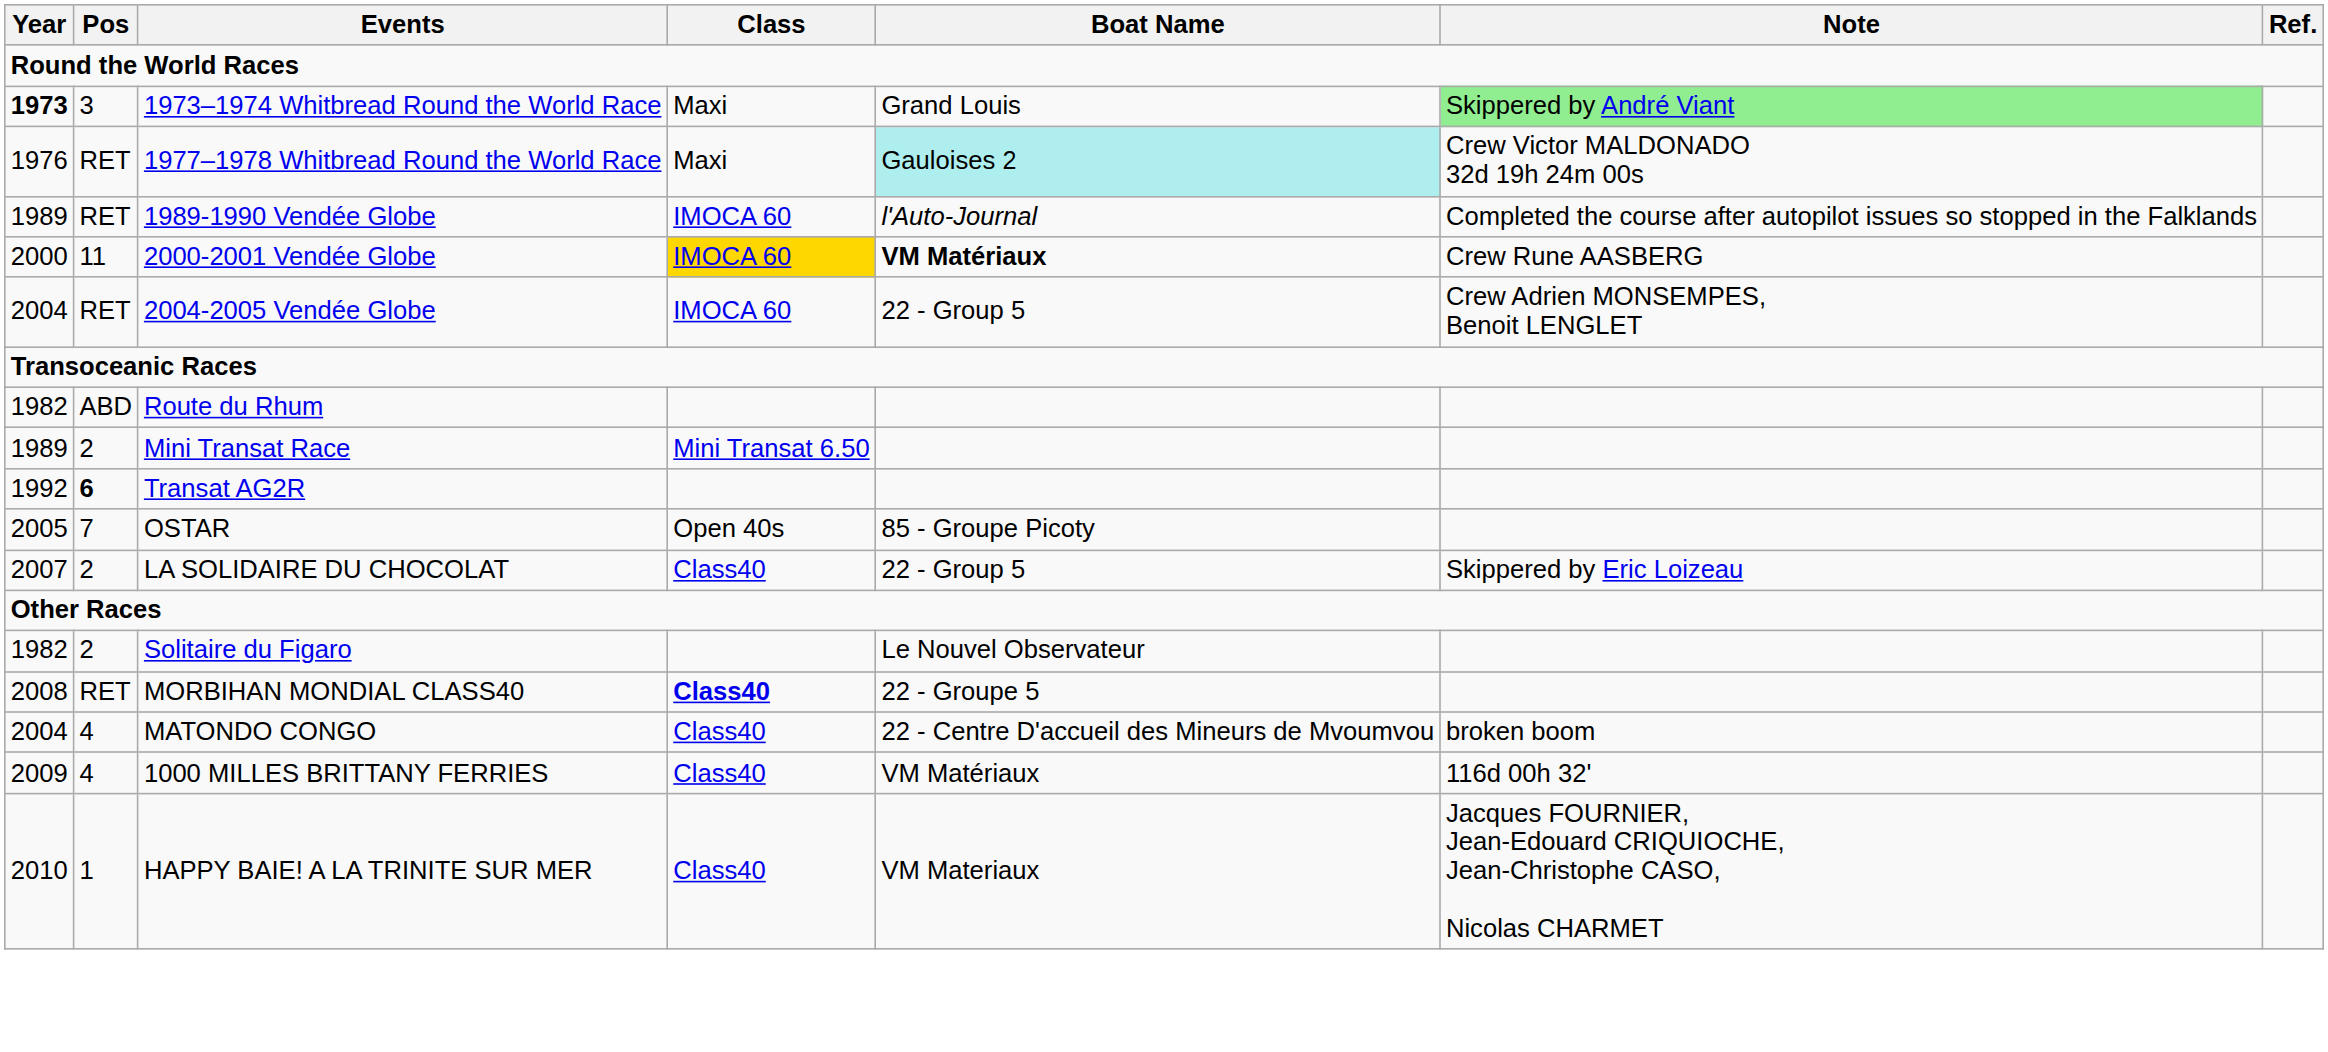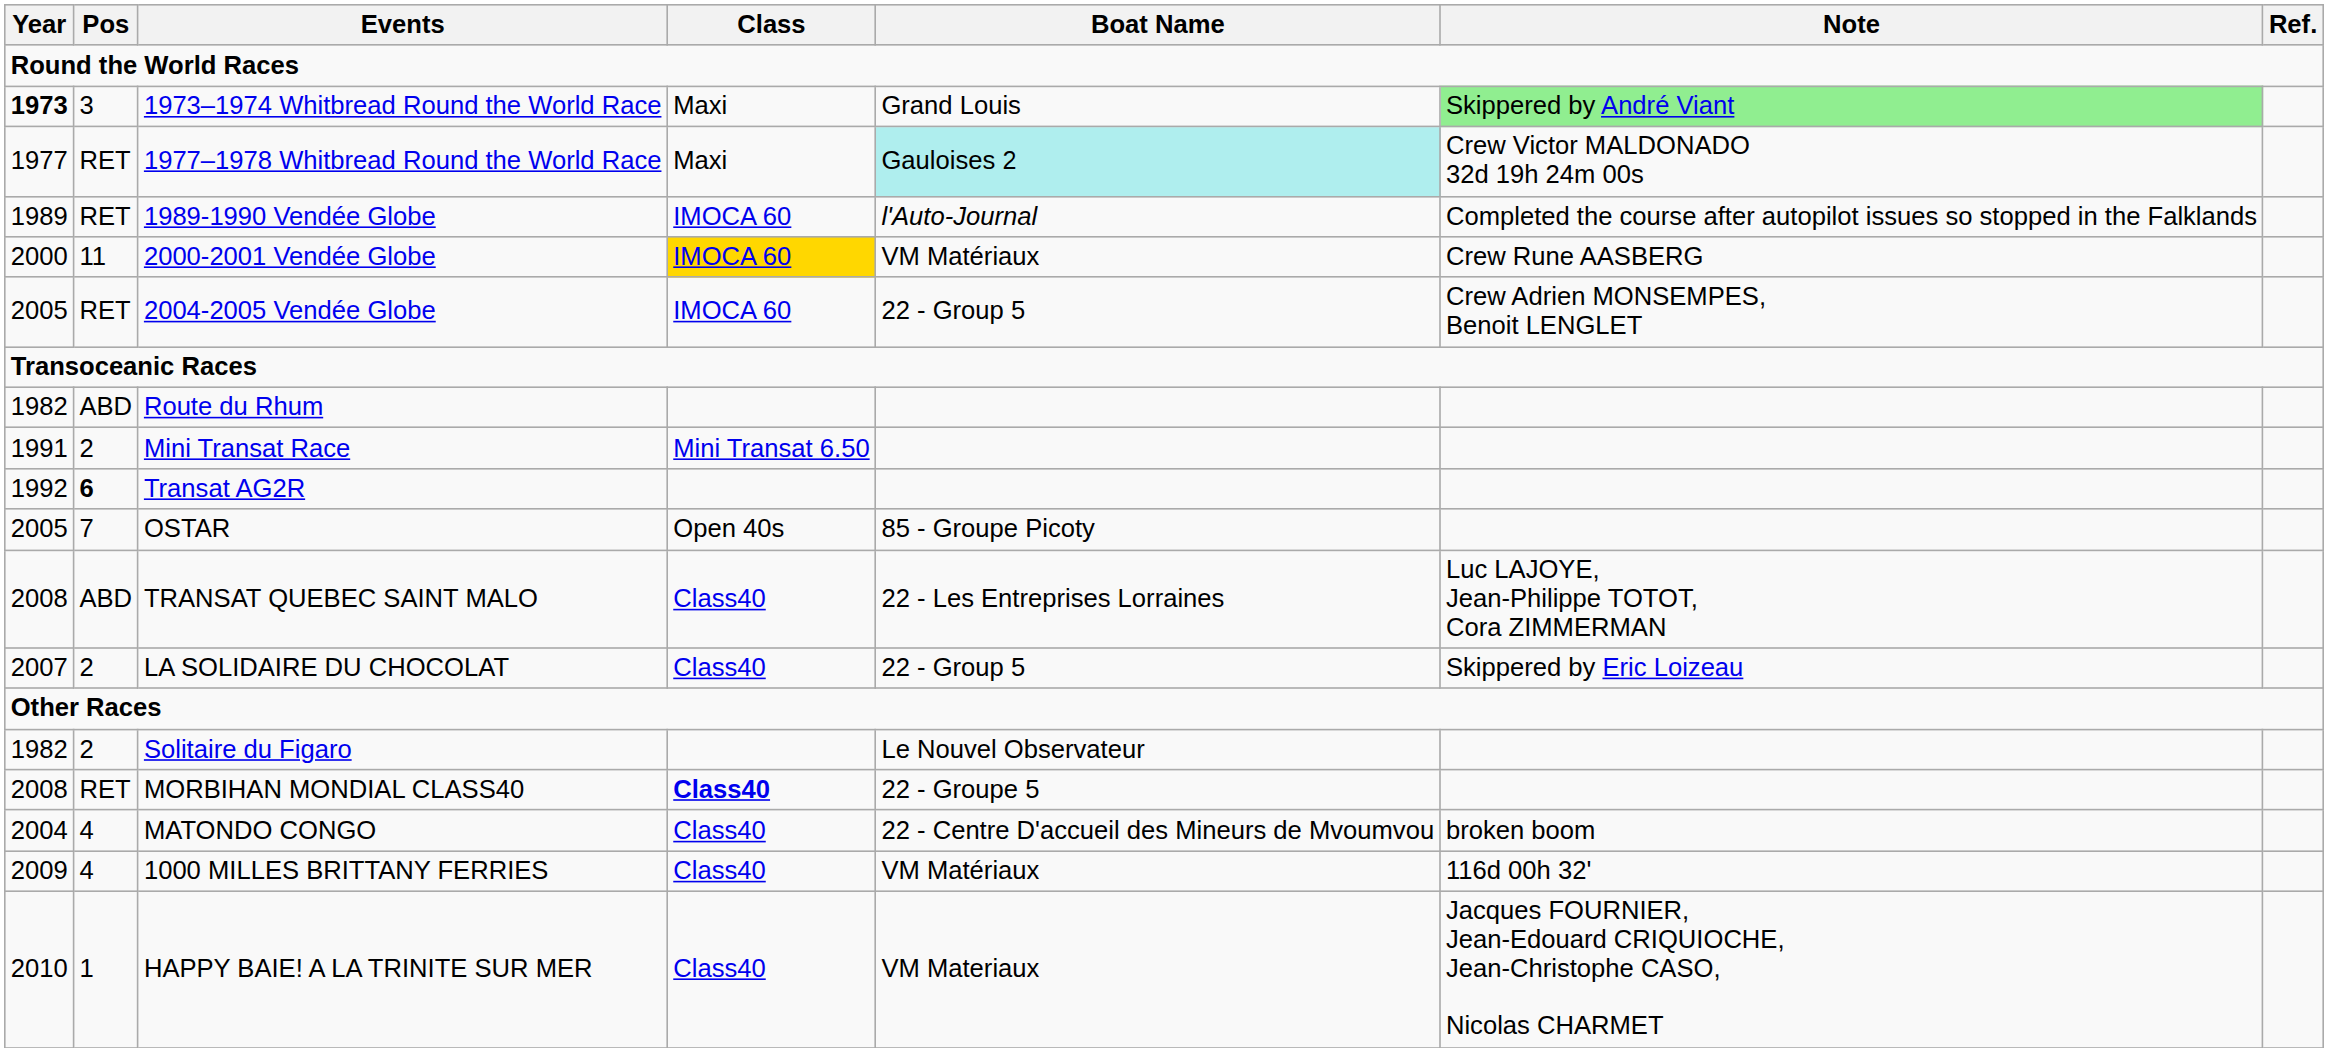1977–1978 Whitbread Round the World Race | Year: 1976 -> 1977
2000-2001 Vendée Globe | Boat Name: bold -> normal
2004-2005 Vendée Globe | Year: 2004 -> 2005
Mini Transat Race | Year: 1989 -> 1991
+ row: 2008 | ABD | TRANSAT QUEBEC SAINT MALO | Class40 | 22 - Les Entreprises Lorraines | Luc LAJOYE, Jean-Philippe TOTOT, Cora ZIMMERMAN
